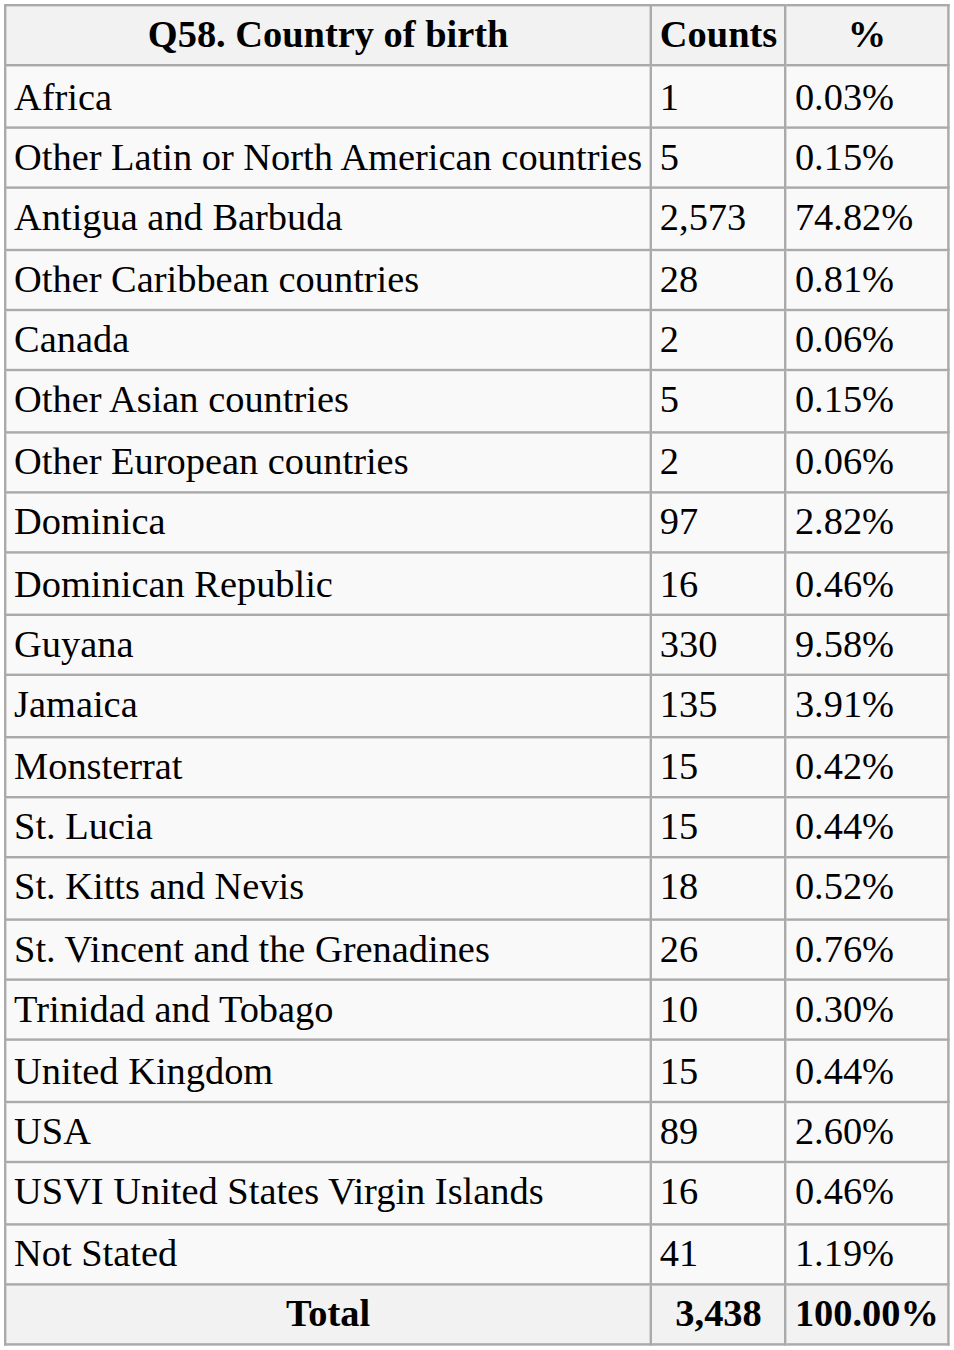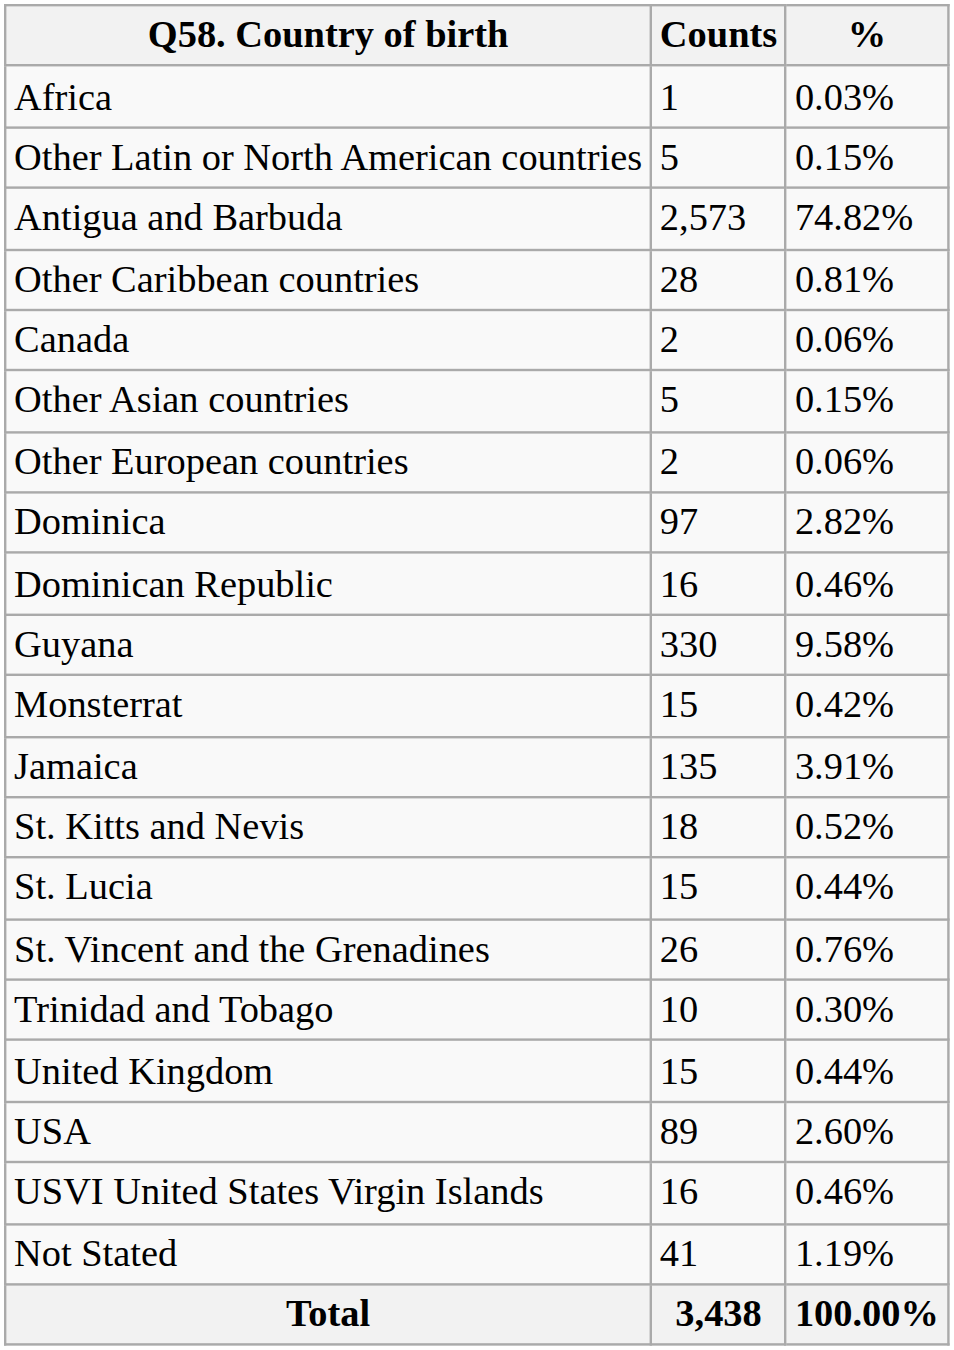rows swapped: Jamaica <-> Monsterrat
rows swapped: St. Kitts and Nevis <-> St. Lucia
